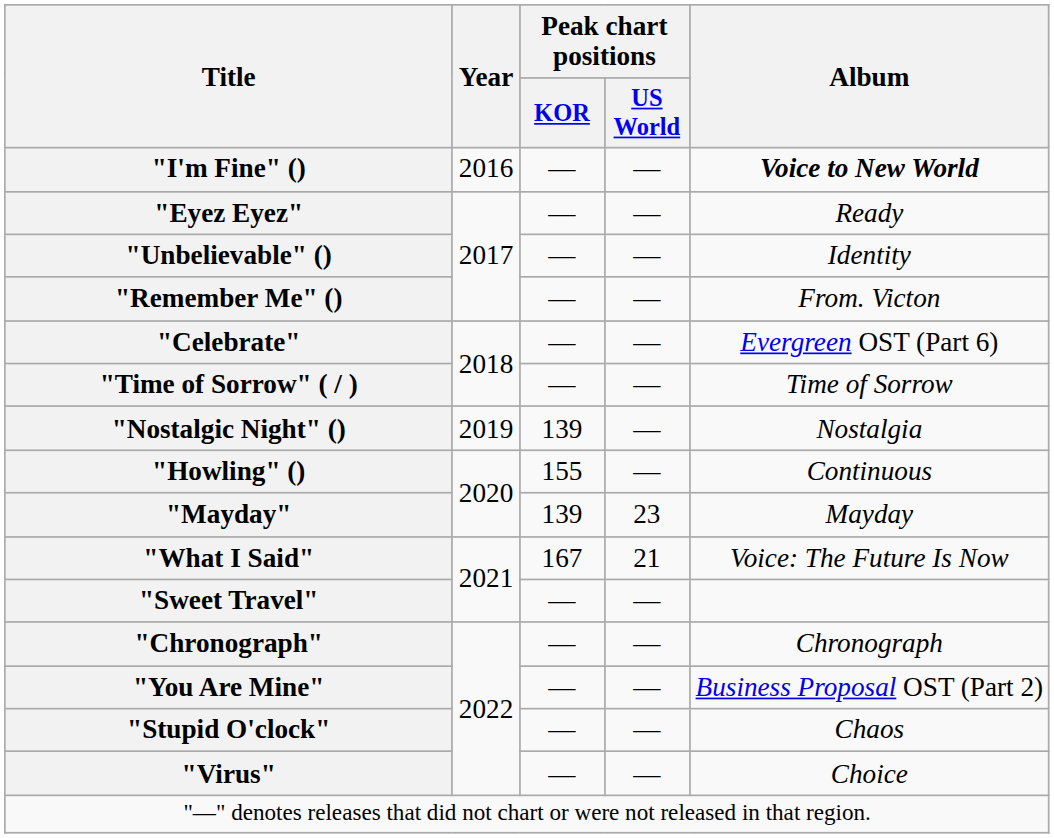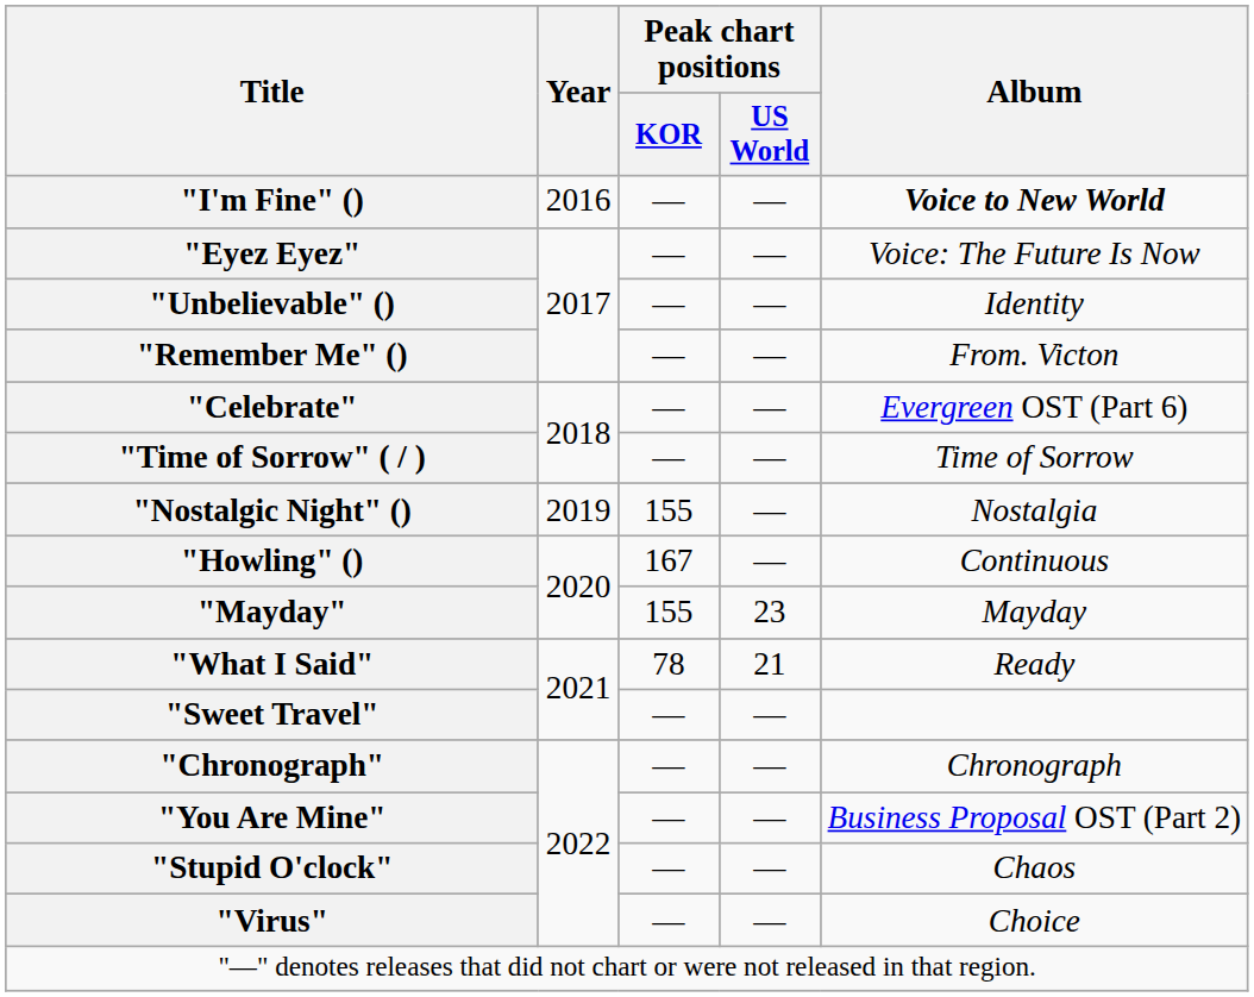"Eyez Eyez" | Album: Ready -> Voice: The Future Is Now
"Nostalgic Night" () | Peak chart positions / KOR: 139 -> 155
"Howling" () | Peak chart positions / KOR: 155 -> 167
"Mayday" | Peak chart positions / KOR: 139 -> 155
"What I Said" | Peak chart positions / KOR: 167 -> 78
"What I Said" | Album: Voice: The Future Is Now -> Ready
